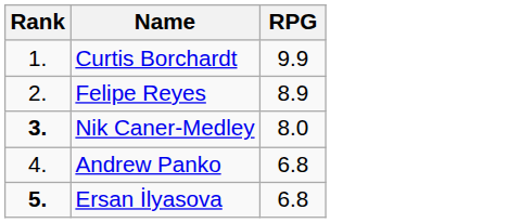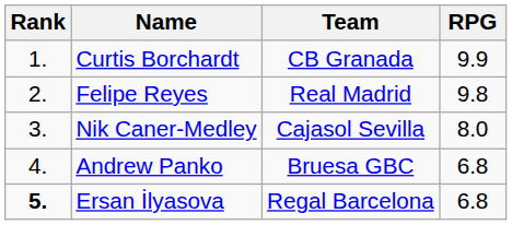+ column: Team | CB Granada | Real Madrid | Cajasol Sevilla | Bruesa GBC | Regal Barcelona
Felipe Reyes | RPG: 8.9 -> 9.8
Nik Caner-Medley | Rank: bold -> normal
